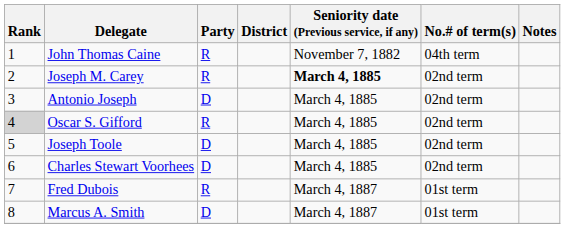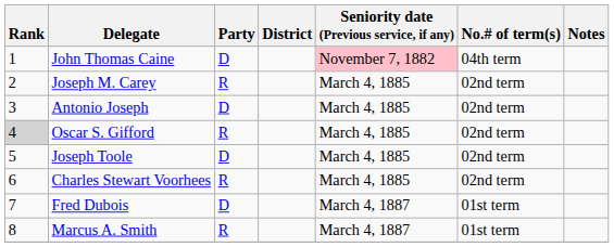John Thomas Caine | Party: R -> D
John Thomas Caine | Seniority date (Previous service, if any): no background -> pink background
Joseph M. Carey | Seniority date (Previous service, if any): bold -> normal
Charles Stewart Voorhees | Party: D -> R
Fred Dubois | Party: R -> D
Marcus A. Smith | Party: D -> R
